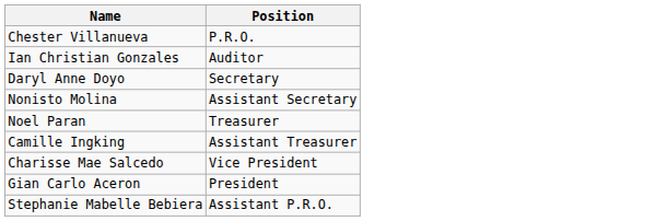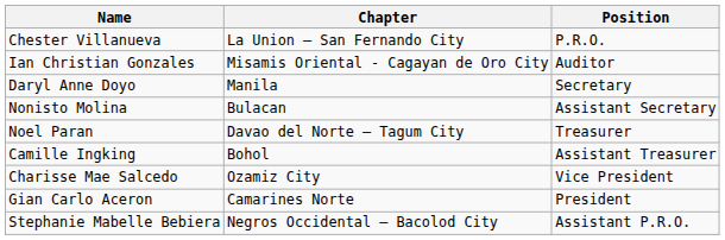+ column: Chapter | La Union – San Fernando City | Misamis Oriental - Cagayan de Oro City | Manila | Bulacan | Davao del Norte – Tagum City | Bohol | Ozamiz City | Camarines Norte | Negros Occidental – Bacolod City
